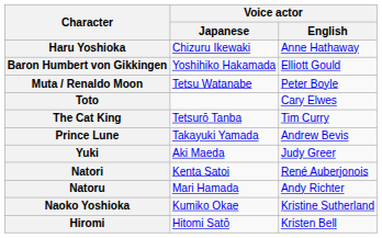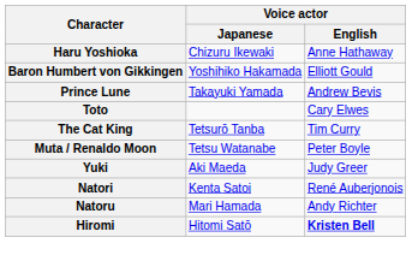rows swapped: Muta / Renaldo Moon <-> Prince Lune
- row: Naoko Yoshioka | Kumiko Okae | Kristine Sutherland
Hiromi | Voice actor / English: normal -> bold
